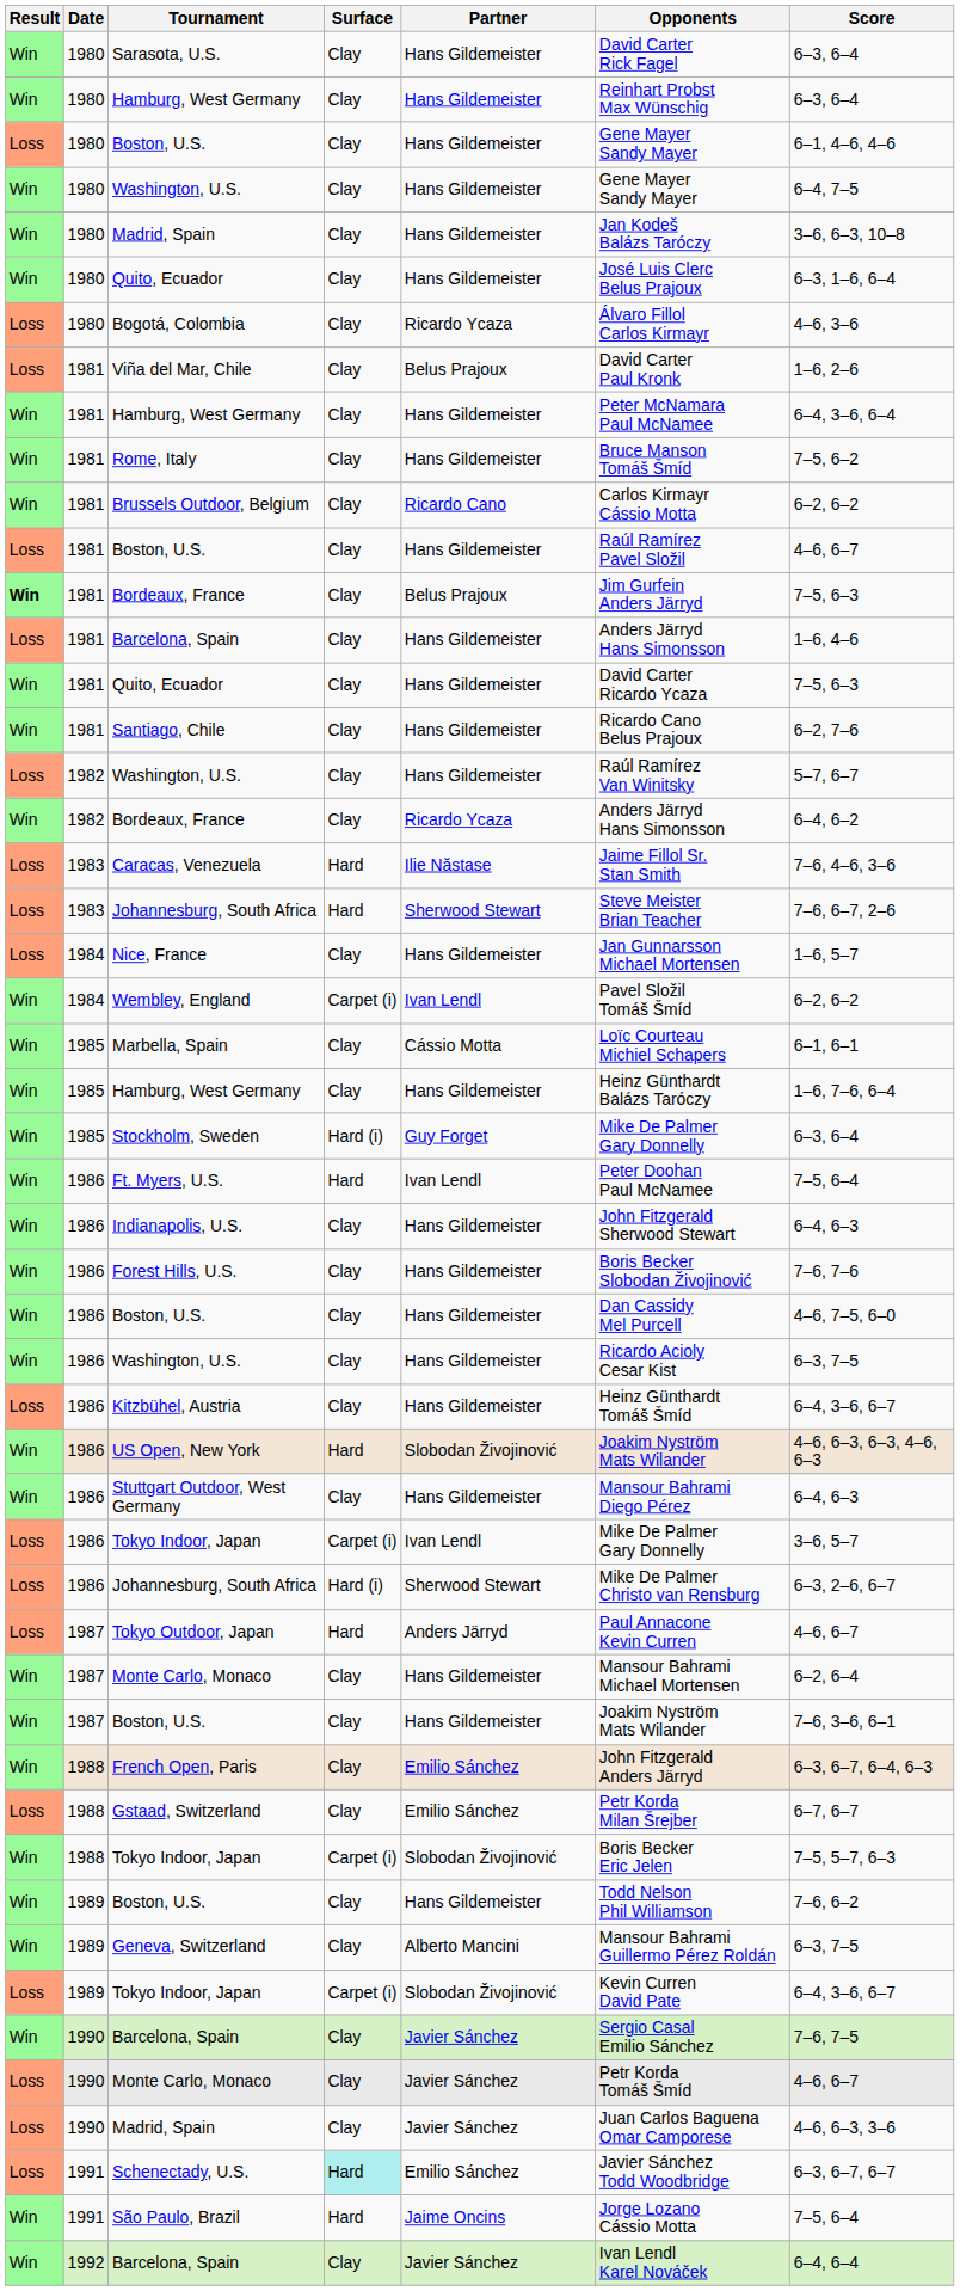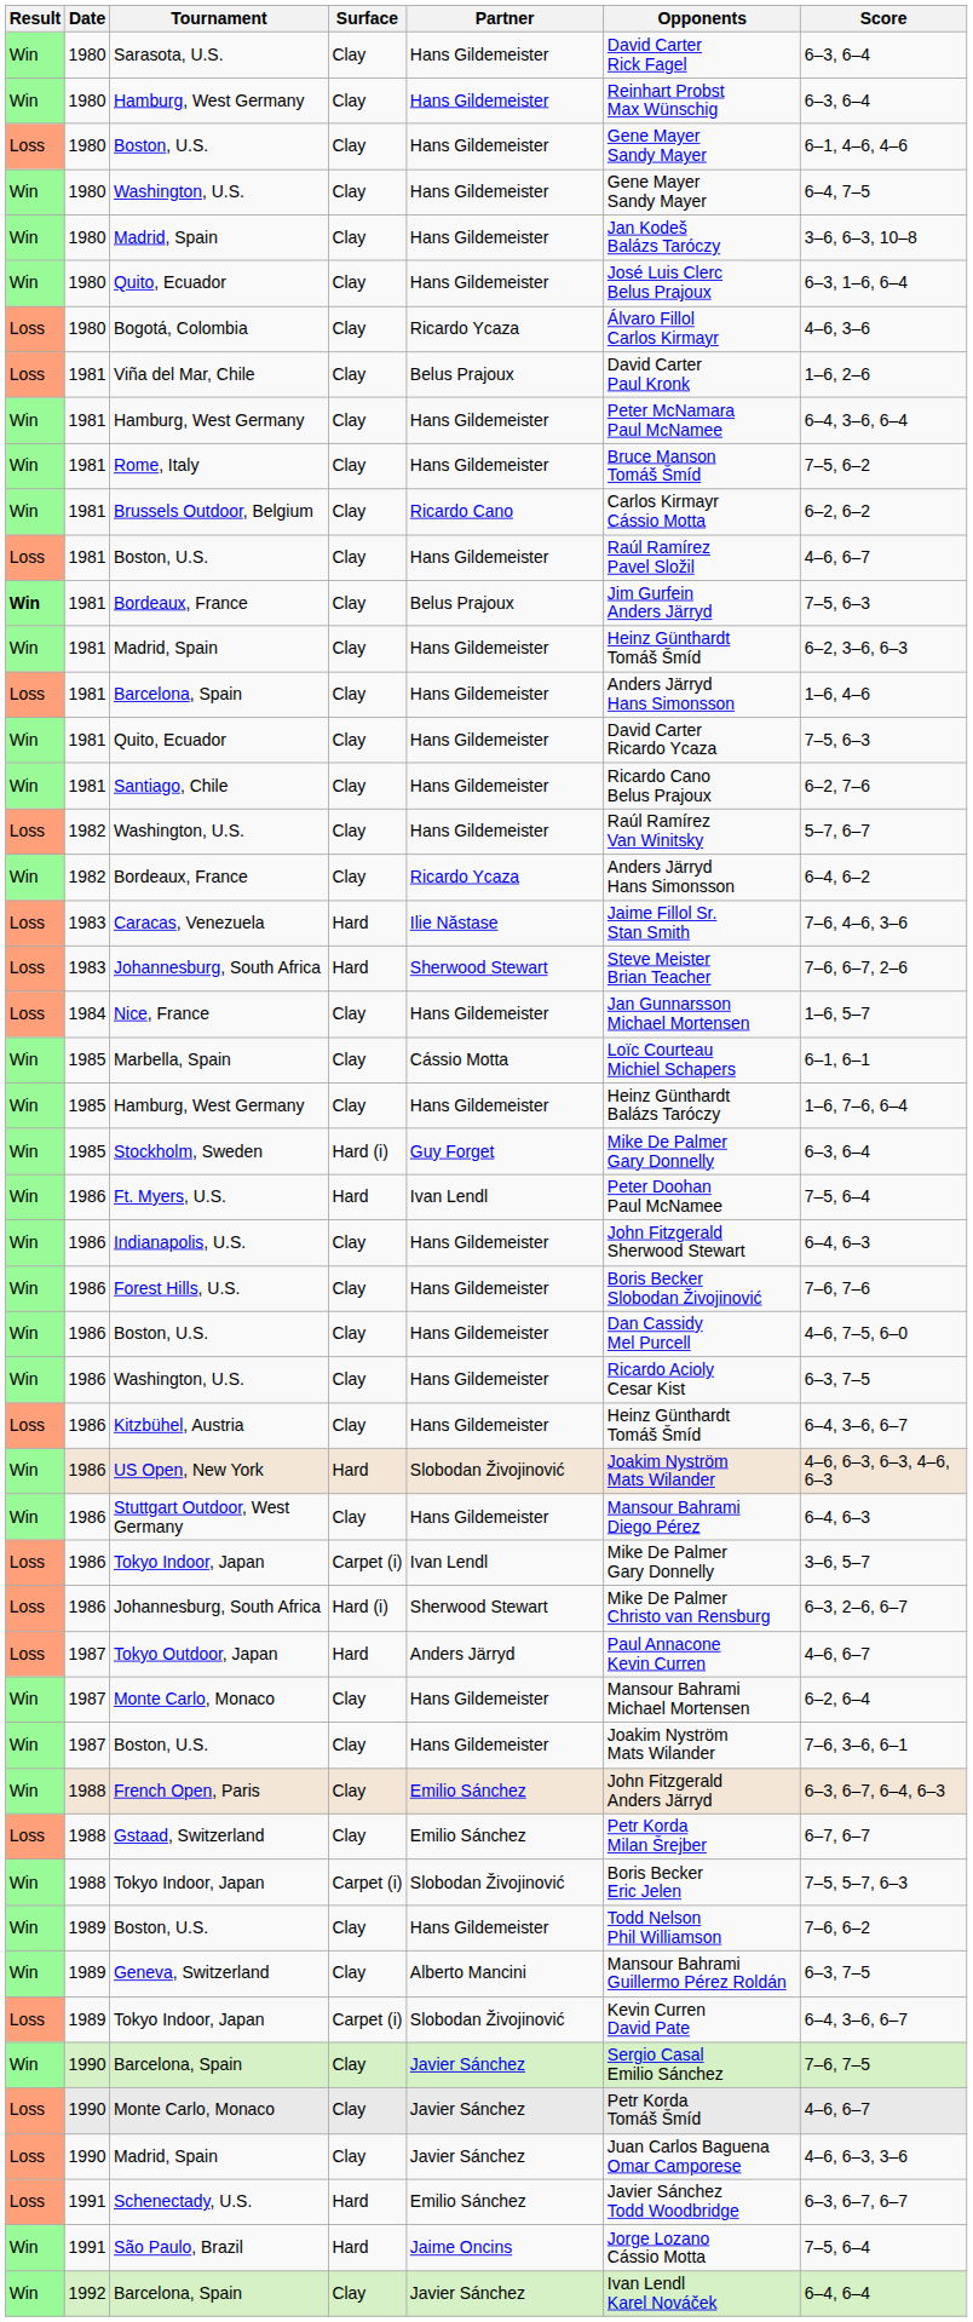+ row: Win | 1981 | Madrid, Spain | Clay | Hans Gildemeister | Heinz Günthardt Tomáš Šmíd | 6–2, 3–6, 6–3
- row: Win | 1984 | Wembley, England | Carpet (i) | Ivan Lendl | Pavel Složil Tomáš Šmíd | 6–2, 6–2
Schenectady, U.S. | Surface: paleturquoise background -> no background
